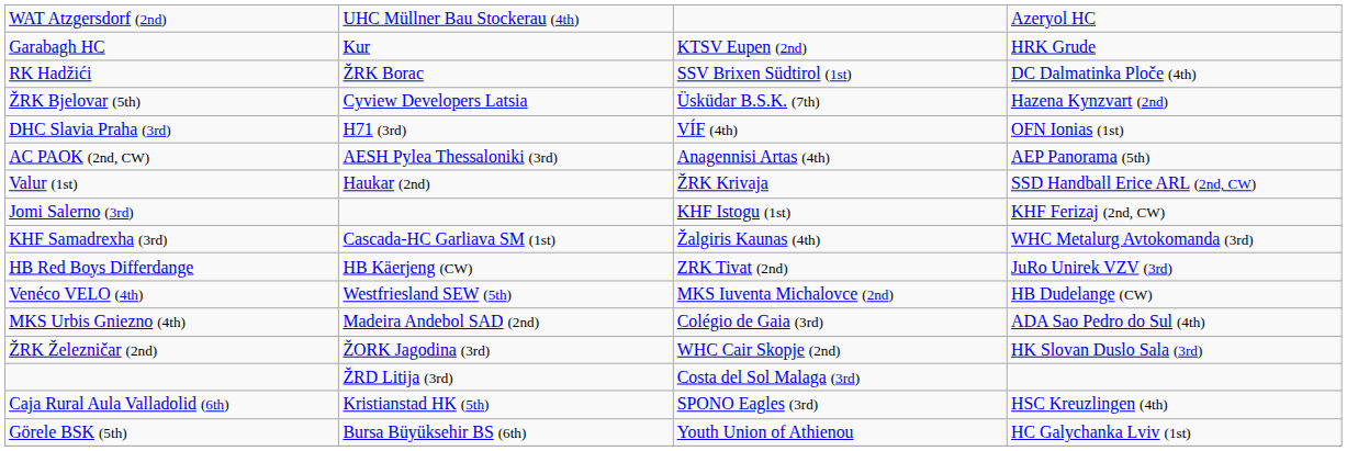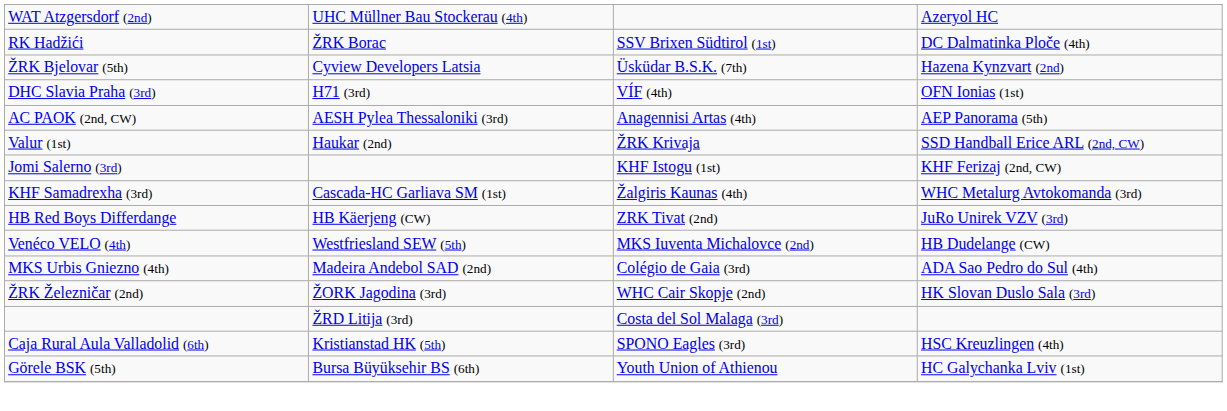- row: Garabagh HC | Kur | KTSV Eupen (2nd) | HRK Grude
